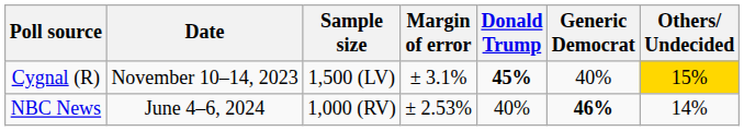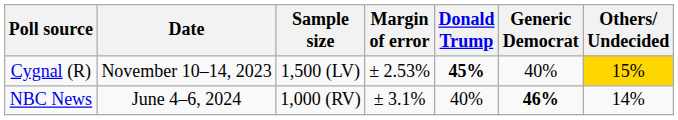Cygnal (R) | Margin of error: ± 3.1% -> ± 2.53%
NBC News | Margin of error: ± 2.53% -> ± 3.1%
